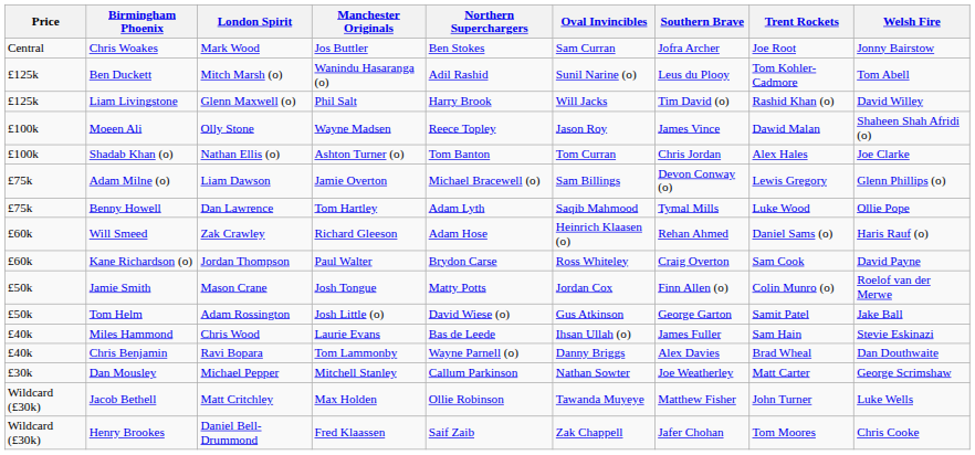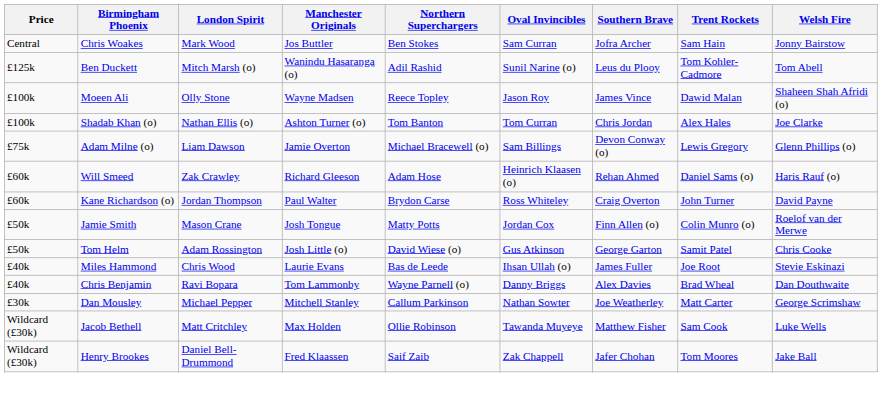Chris Woakes | Trent Rockets: Joe Root -> Sam Hain
- row: £125k | Liam Livingstone | Glenn Maxwell (o) | Phil Salt | Harry Brook | Will Jacks | Tim David (o) | Rashid Khan (o) | David Willey
- row: £75k | Benny Howell | Dan Lawrence | Tom Hartley | Adam Lyth | Saqib Mahmood | Tymal Mills | Luke Wood | Ollie Pope
Kane Richardson (o) | Trent Rockets: Sam Cook -> John Turner
Tom Helm | Welsh Fire: Jake Ball -> Chris Cooke
Miles Hammond | Trent Rockets: Sam Hain -> Joe Root
Jacob Bethell | Trent Rockets: John Turner -> Sam Cook
Henry Brookes | Welsh Fire: Chris Cooke -> Jake Ball
